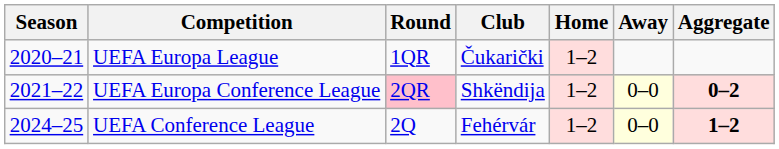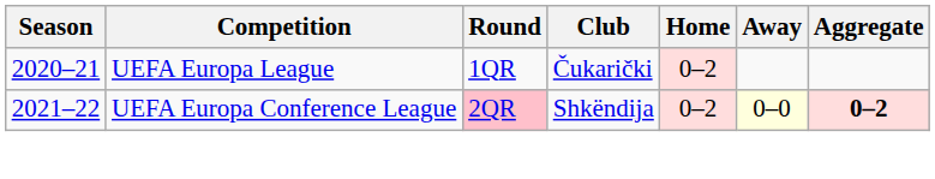UEFA Europa League | Home: 1–2 -> 0–2
UEFA Europa Conference League | Home: 1–2 -> 0–2
- row: 2024–25 | UEFA Conference League | 2Q | Fehérvár | 1–2 | 0–0 | 1–2
